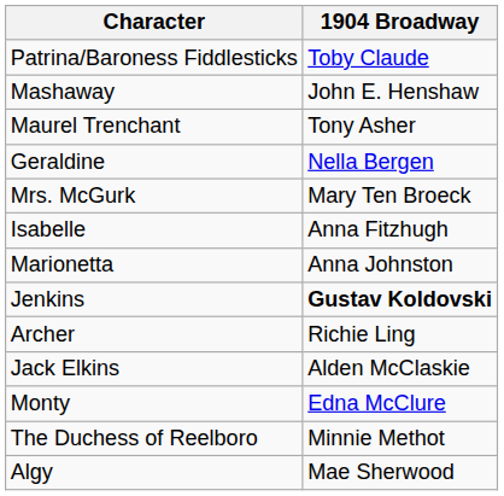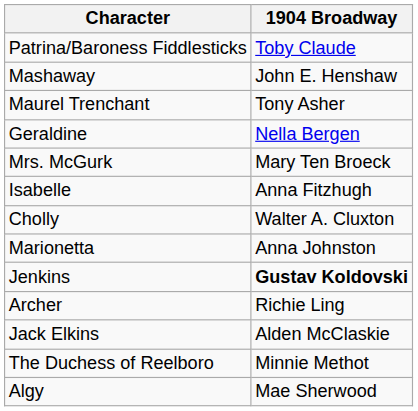+ row: Cholly | Walter A. Cluxton
- row: Monty | Edna McClure
